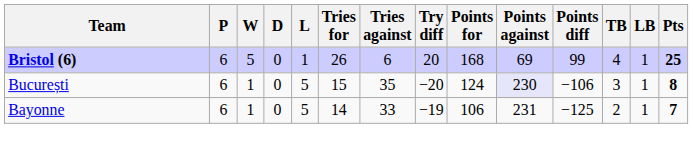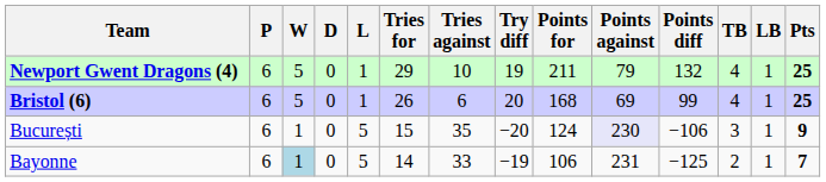+ row: Newport Gwent Dragons (4) | 6 | 5 | 0 | 1 | 29 | 10 | 19 | 211 | 79 | 132 | 4 | 1 | 25
București | Pts: 8 -> 9
Bayonne | W: no background -> lightblue background
